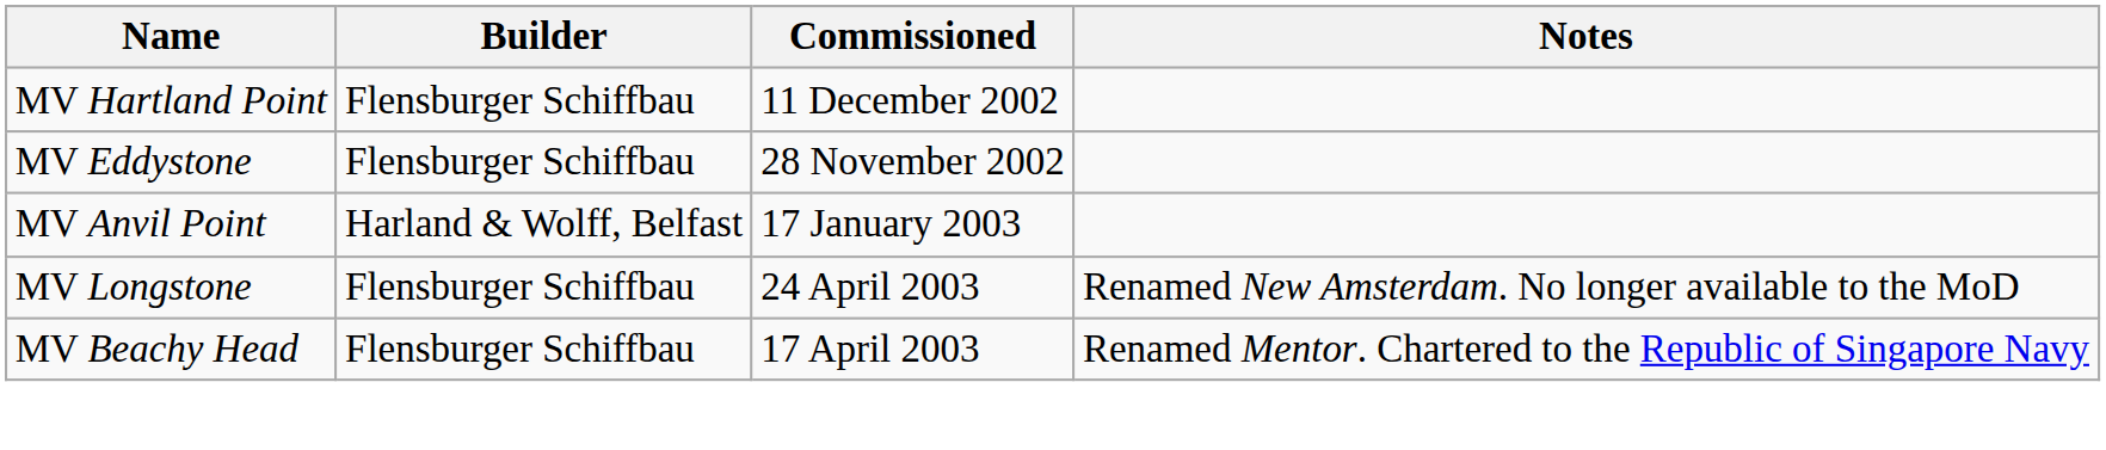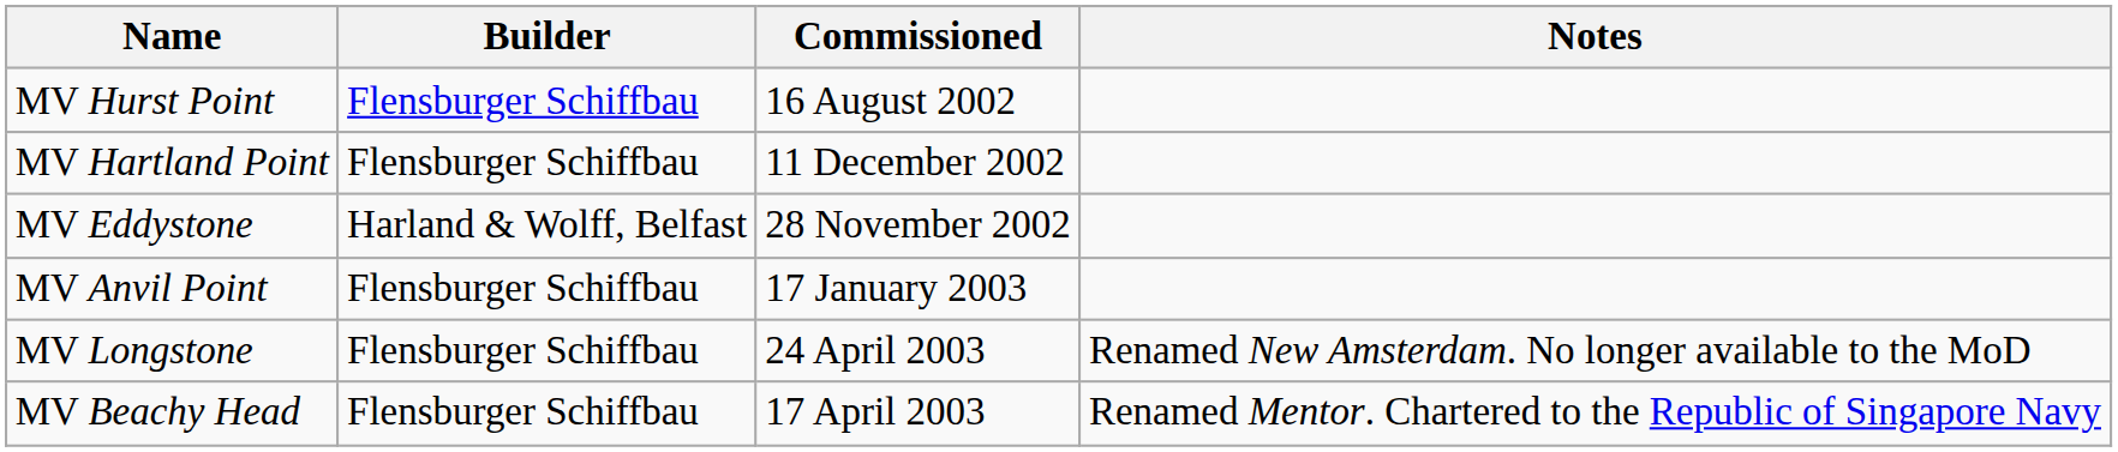+ row: MV Hurst Point | Flensburger Schiffbau | 16 August 2002
MV Eddystone | Builder: Flensburger Schiffbau -> Harland & Wolff, Belfast
MV Anvil Point | Builder: Harland & Wolff, Belfast -> Flensburger Schiffbau
